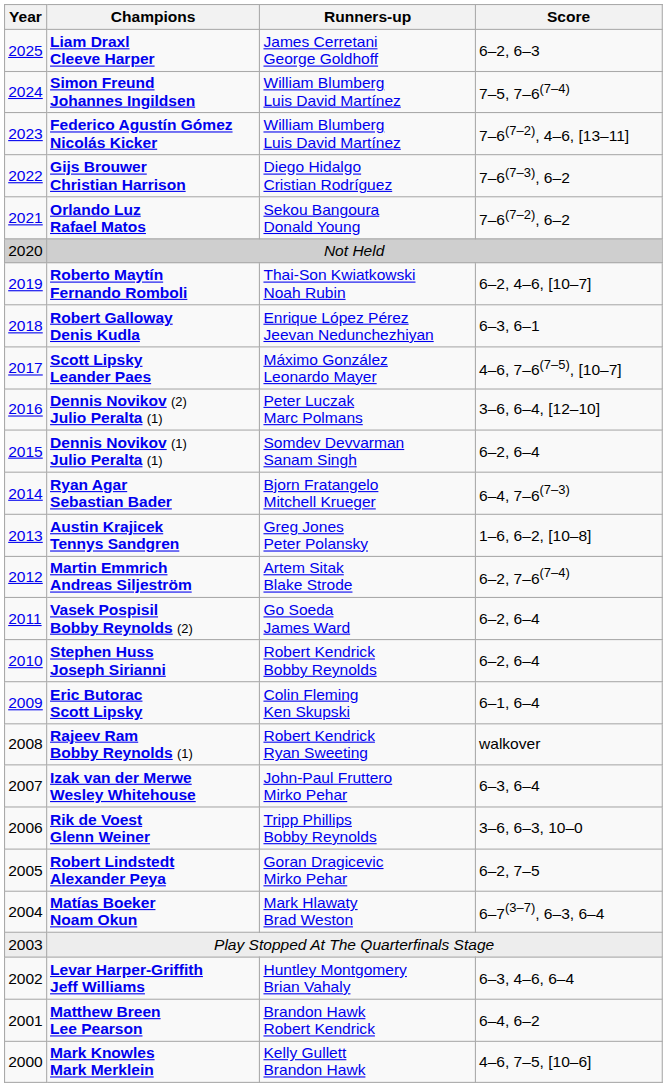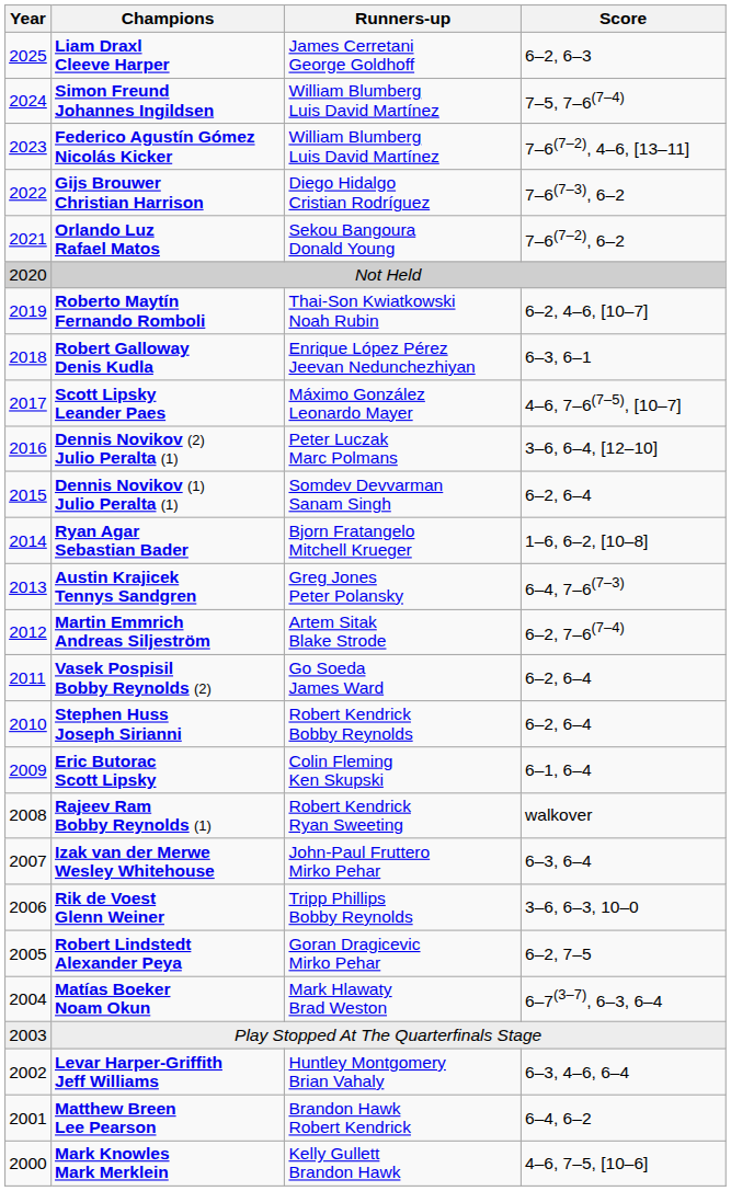Ryan Agar Sebastian Bader | Score: 6–4, 7–6(7–3) -> 1–6, 6–2, [10–8]
Austin Krajicek Tennys Sandgren | Score: 1–6, 6–2, [10–8] -> 6–4, 7–6(7–3)
